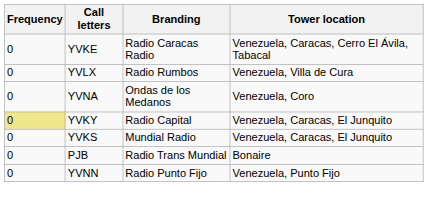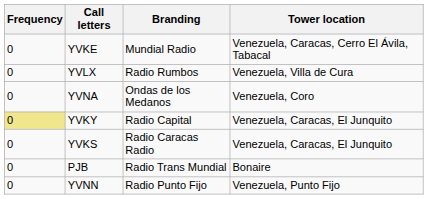YVKE | Branding: Radio Caracas Radio -> Mundial Radio
YVKS | Branding: Mundial Radio -> Radio Caracas Radio
